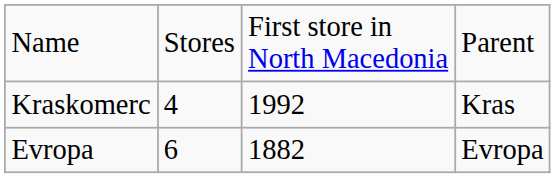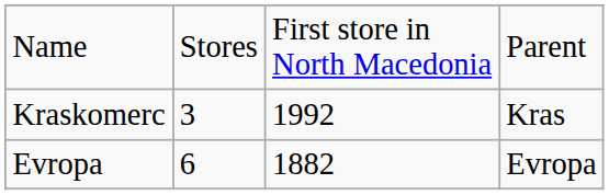Kraskomerc | column 2: 4 -> 3
